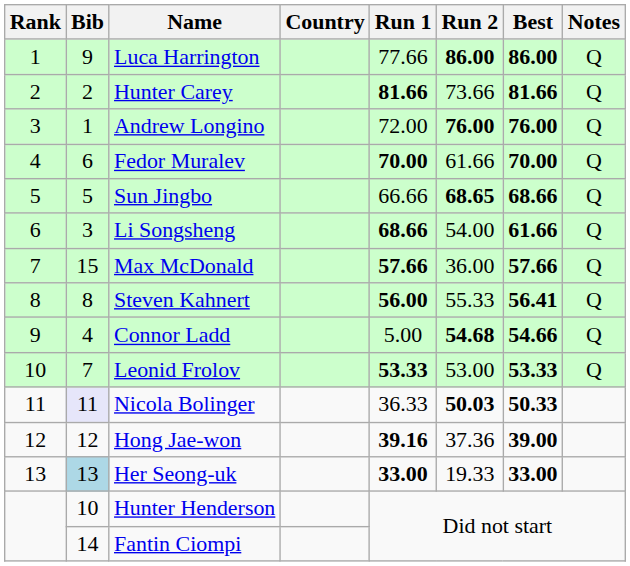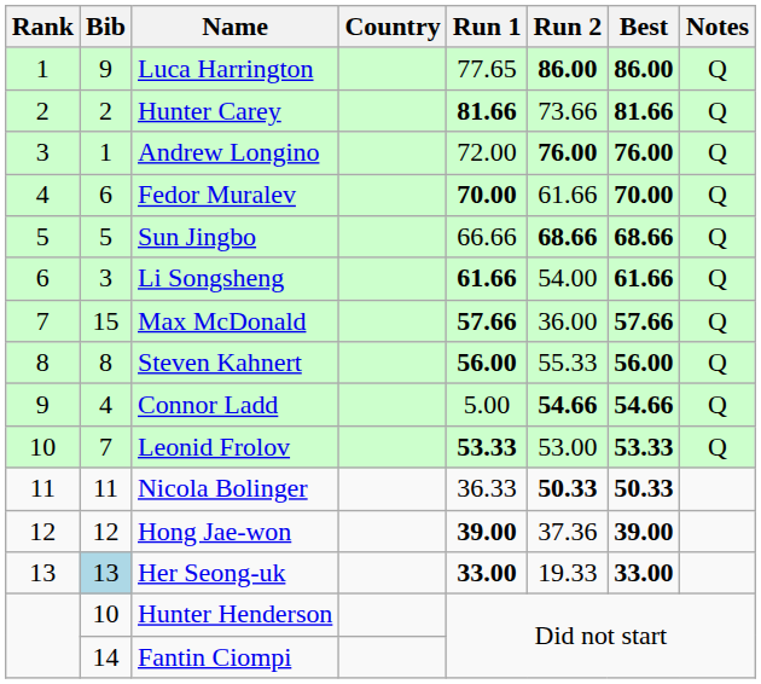Luca Harrington | Run 1: 77.66 -> 77.65
Sun Jingbo | Run 2: 68.65 -> 68.66
Li Songsheng | Run 1: 68.66 -> 61.66
Steven Kahnert | Best: 56.41 -> 56.00
Connor Ladd | Run 2: 54.68 -> 54.66
Nicola Bolinger | Bib: lavender background -> no background
Nicola Bolinger | Run 2: 50.03 -> 50.33
Hong Jae-won | Run 1: 39.16 -> 39.00
